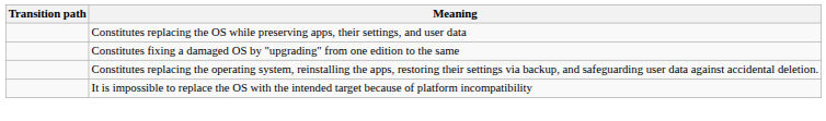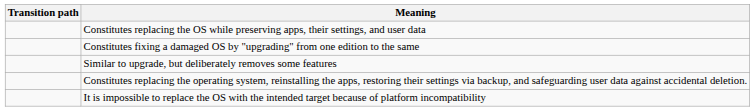+ row: Similar to upgrade, but deliberately removes some features
